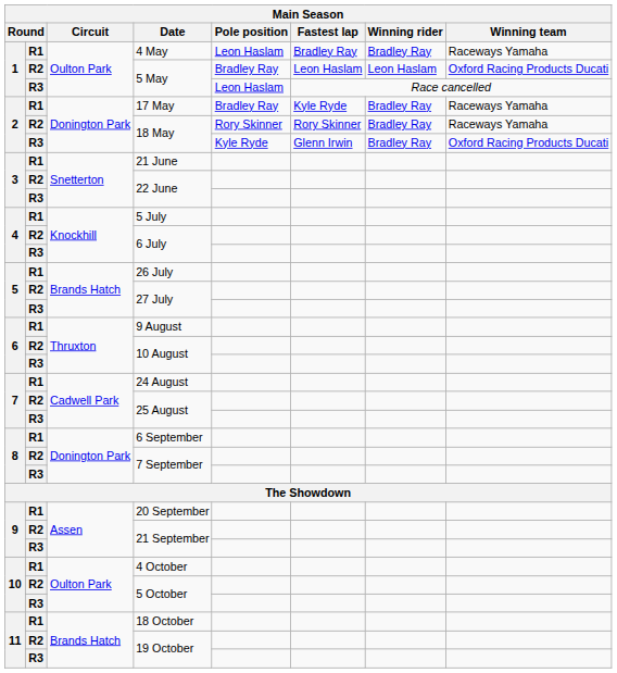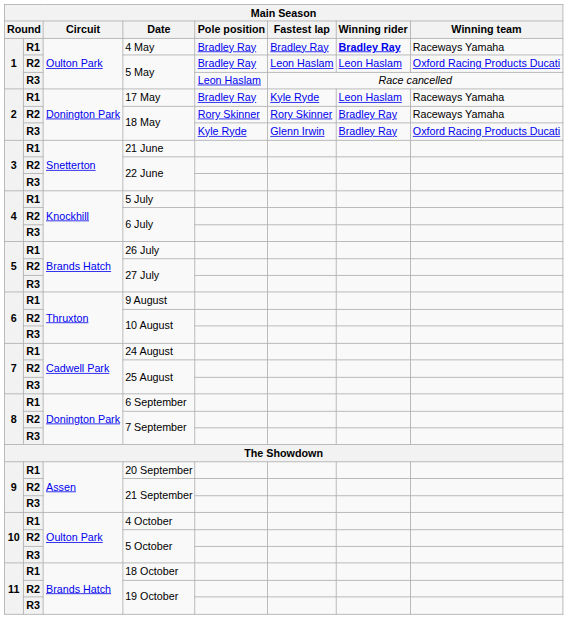4 May | Pole position: Leon Haslam -> Bradley Ray
4 May | Winning rider: normal -> bold
17 May | Winning rider: Bradley Ray -> Leon Haslam
